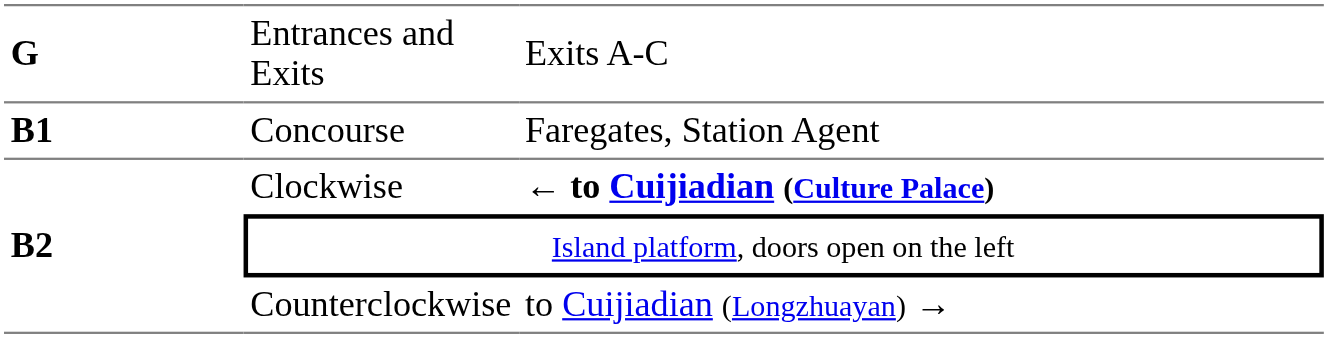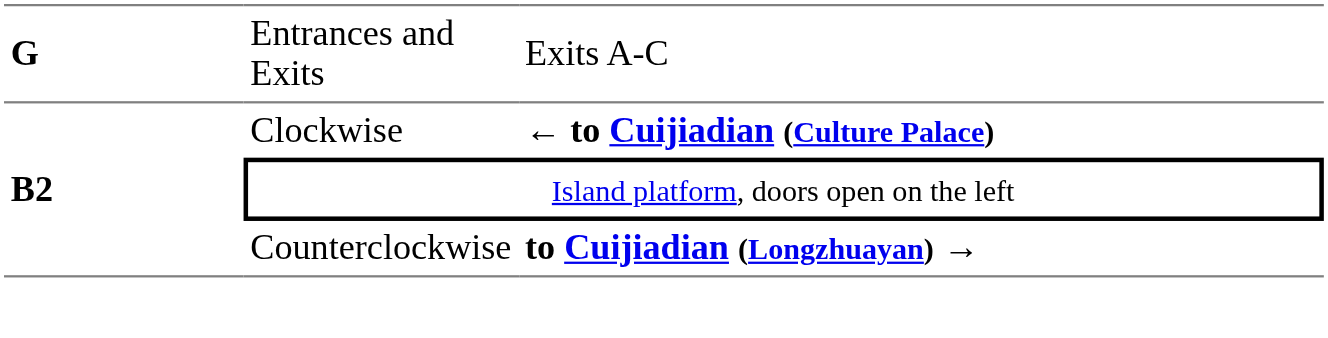- row: B1 | Concourse | Faregates, Station Agent
Counterclockwise | column 3: normal -> bold
